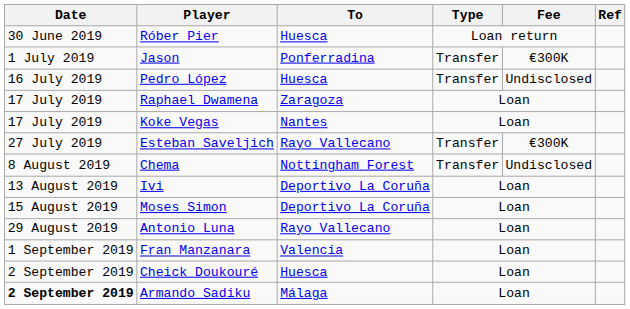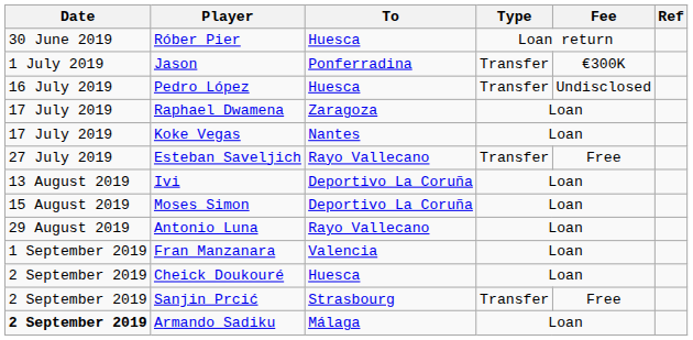Esteban Saveljich | Fee: €300K -> Free
- row: 8 August 2019 | Chema | Nottingham Forest | Transfer | Undisclosed
+ row: 2 September 2019 | Sanjin Prcić | Strasbourg | Transfer | Free
